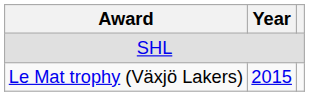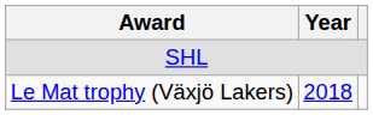Le Mat trophy (Växjö Lakers) | Year: 2015 -> 2018
